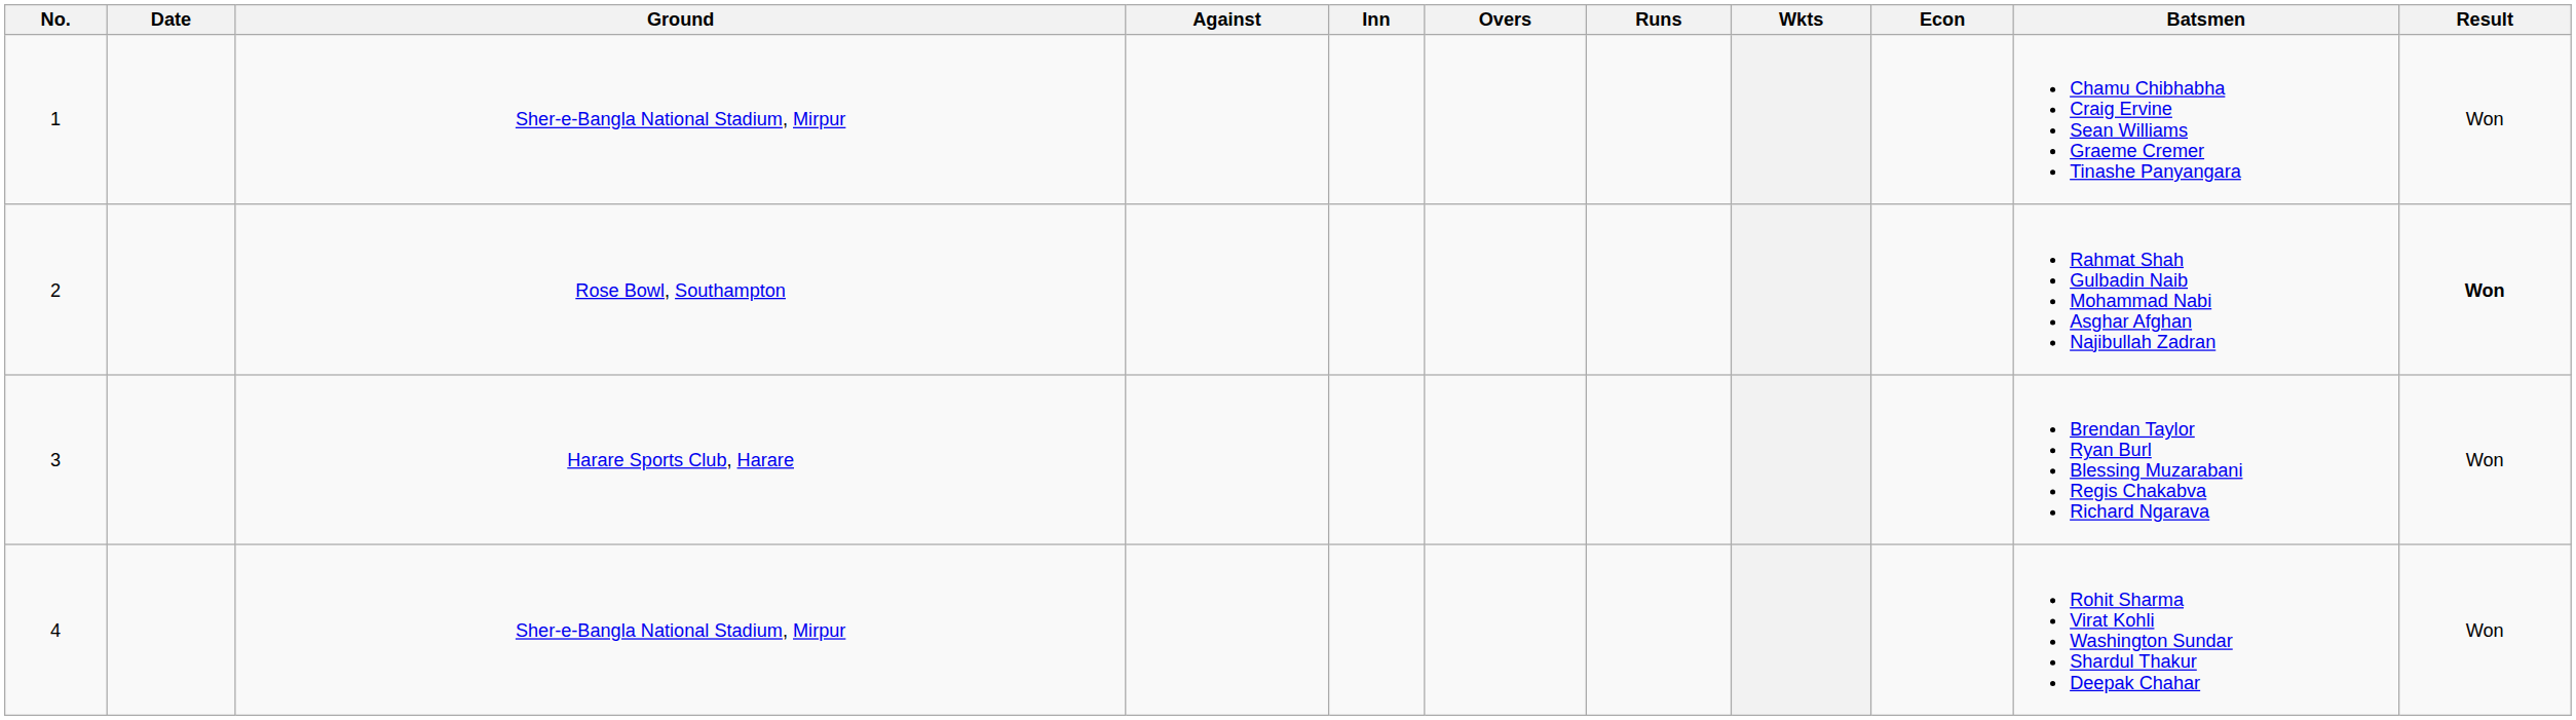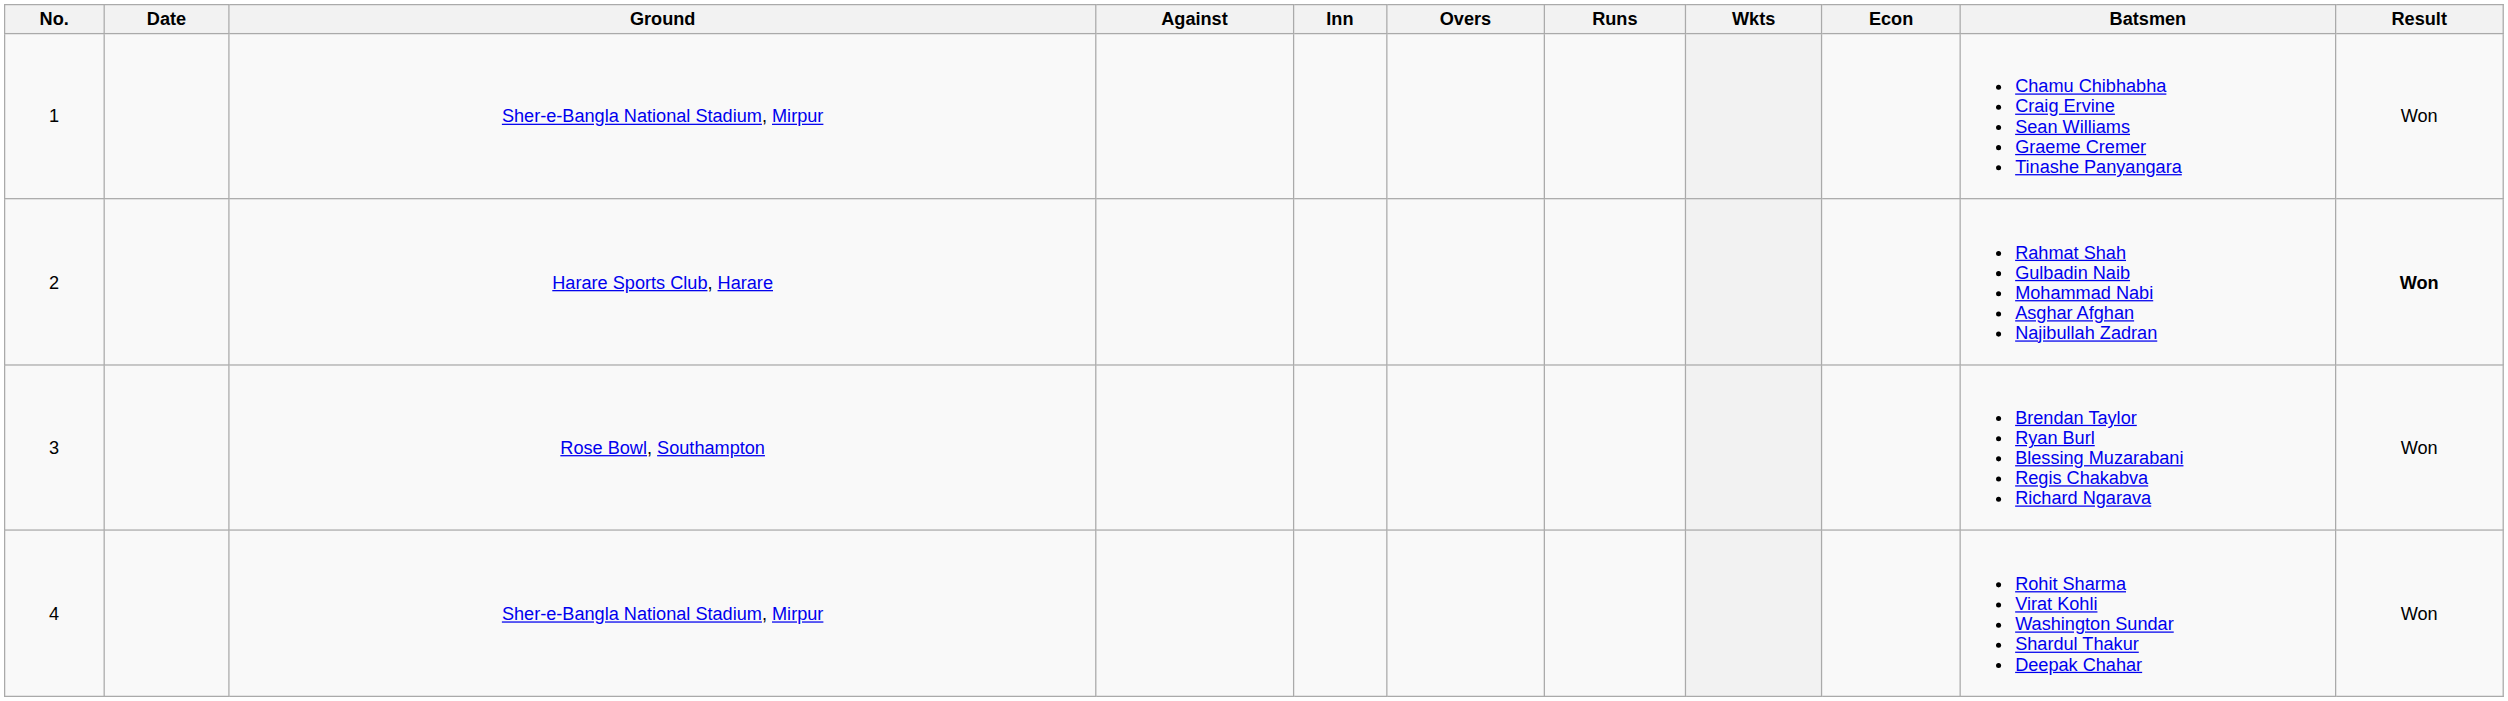2 | Ground: Rose Bowl, Southampton -> Harare Sports Club, Harare
3 | Ground: Harare Sports Club, Harare -> Rose Bowl, Southampton
